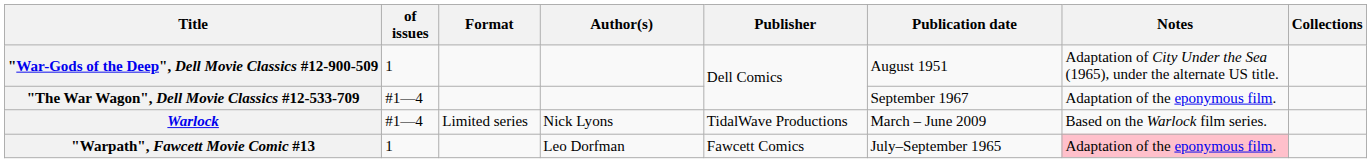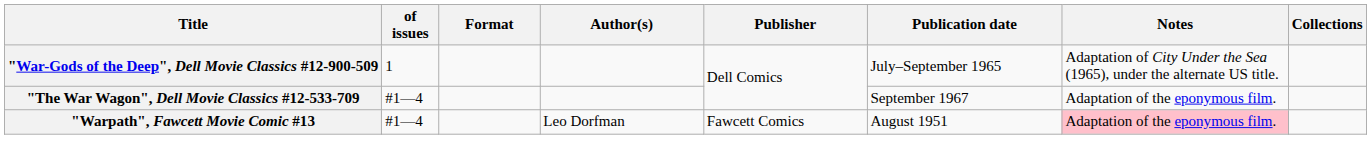"War-Gods of the Deep", Dell Movie Classics #12-900-509 | Publication date: August 1951 -> July–September 1965
- row: Warlock | #1—4 | Limited series | Nick Lyons | TidalWave Productions | March – June 2009 | Based on the Warlock film series.
"Warpath", Fawcett Movie Comic #13 | of issues: 1 -> #1—4
"Warpath", Fawcett Movie Comic #13 | Publication date: July–September 1965 -> August 1951
